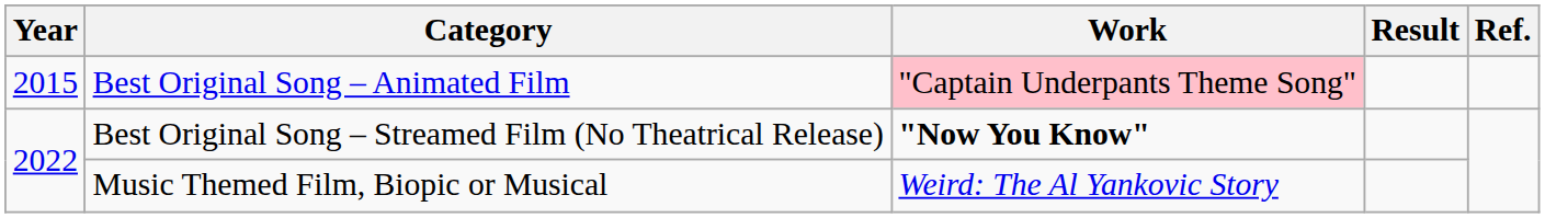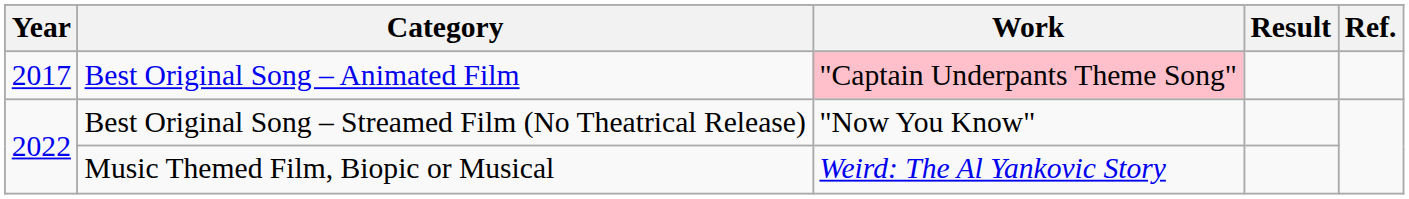Best Original Song – Animated Film | Year: 2015 -> 2017
Best Original Song – Streamed Film (No Theatrical Release) | Work: bold -> normal
